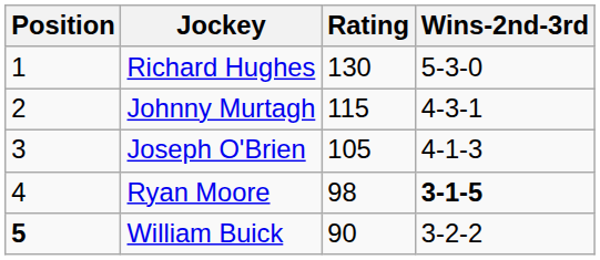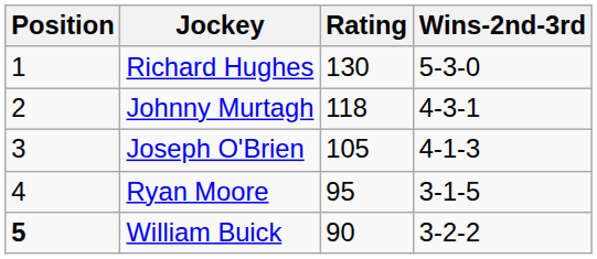Johnny Murtagh | Rating: 115 -> 118
Ryan Moore | Rating: 98 -> 95
Ryan Moore | Wins-2nd-3rd: bold -> normal
